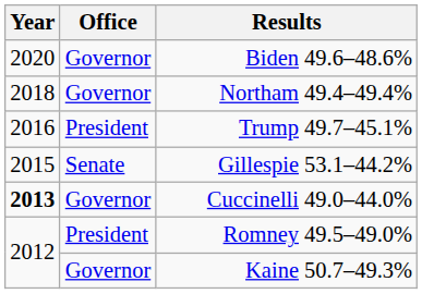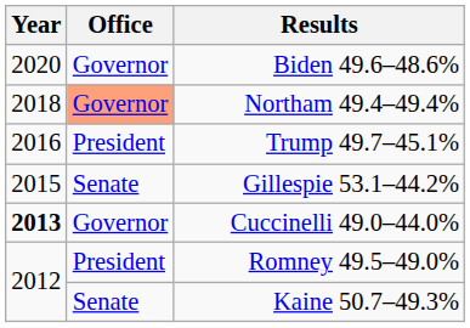Northam 49.4–49.4% | Office: no background -> lightsalmon background
Kaine 50.7–49.3% | Office: Governor -> Senate
